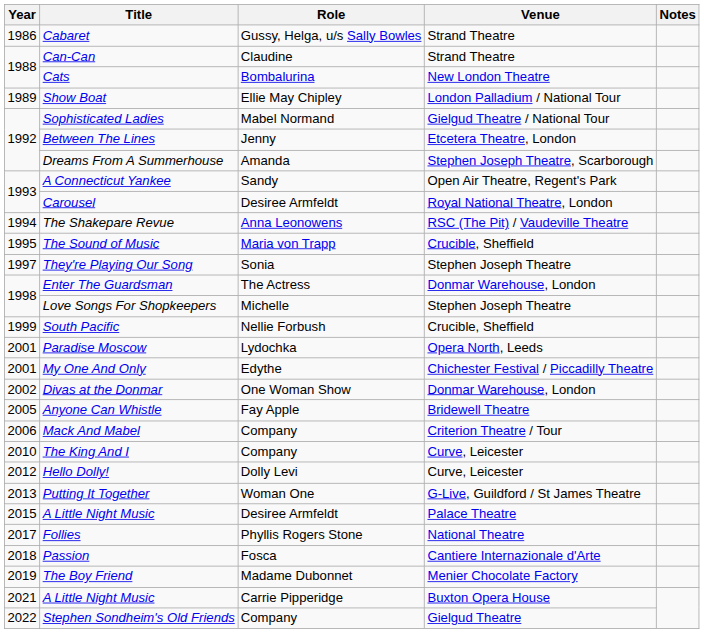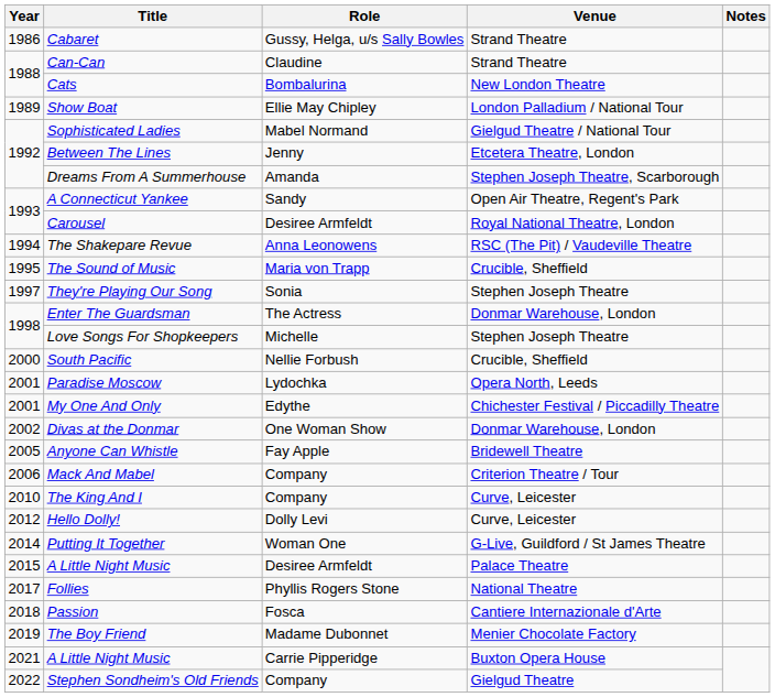South Pacific | Year: 1999 -> 2000
Putting It Together | Year: 2013 -> 2014
